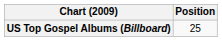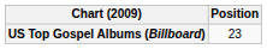US Top Gospel Albums (Billboard) | Position: 25 -> 23
